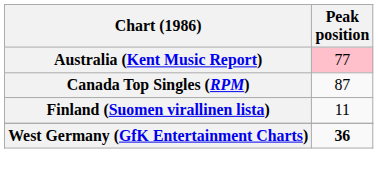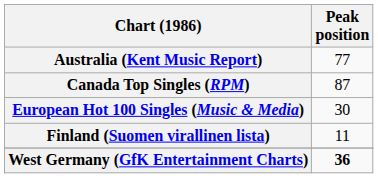Australia (Kent Music Report) | Peak position: pink background -> no background
+ row: European Hot 100 Singles (Music & Media) | 30
